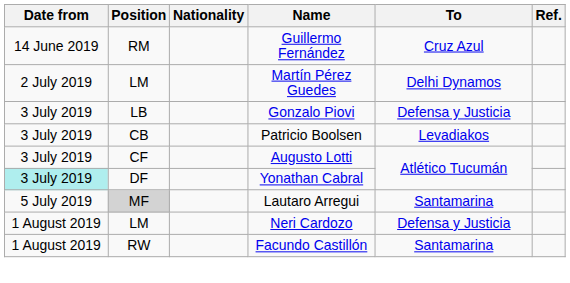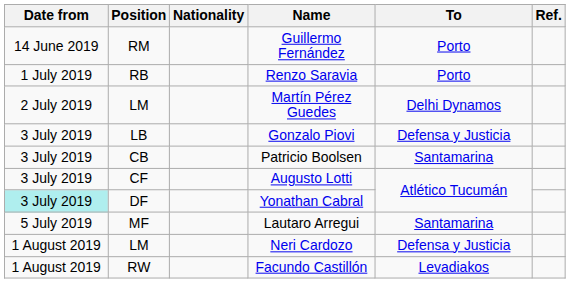Guillermo Fernández | To: Cruz Azul -> Porto
+ row: 1 July 2019 | RB | Renzo Saravia | Porto
Patricio Boolsen | To: Levadiakos -> Santamarina
Lautaro Arregui | Position: lightgrey background -> no background
Facundo Castillón | To: Santamarina -> Levadiakos
